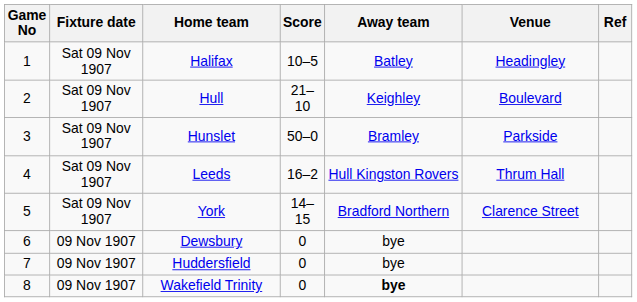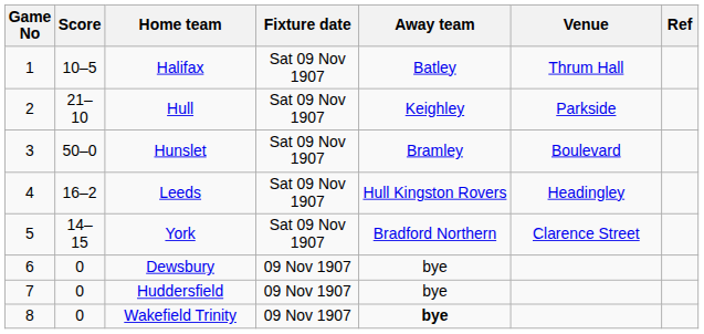columns swapped: Fixture date <-> Score
Halifax | Venue: Headingley -> Thrum Hall
Hull | Venue: Boulevard -> Parkside
Hunslet | Venue: Parkside -> Boulevard
Leeds | Venue: Thrum Hall -> Headingley
